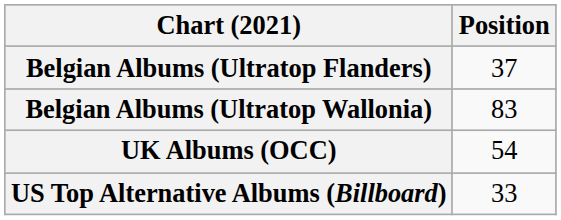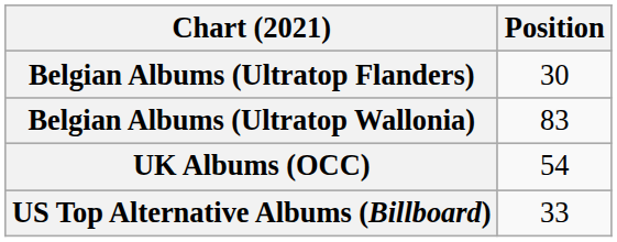Belgian Albums (Ultratop Flanders) | Position: 37 -> 30
